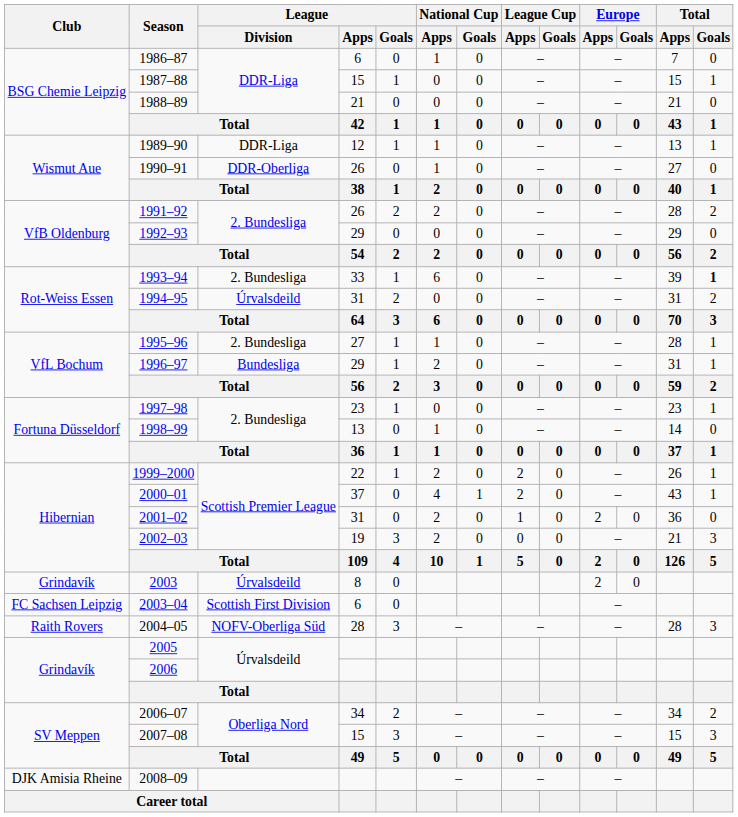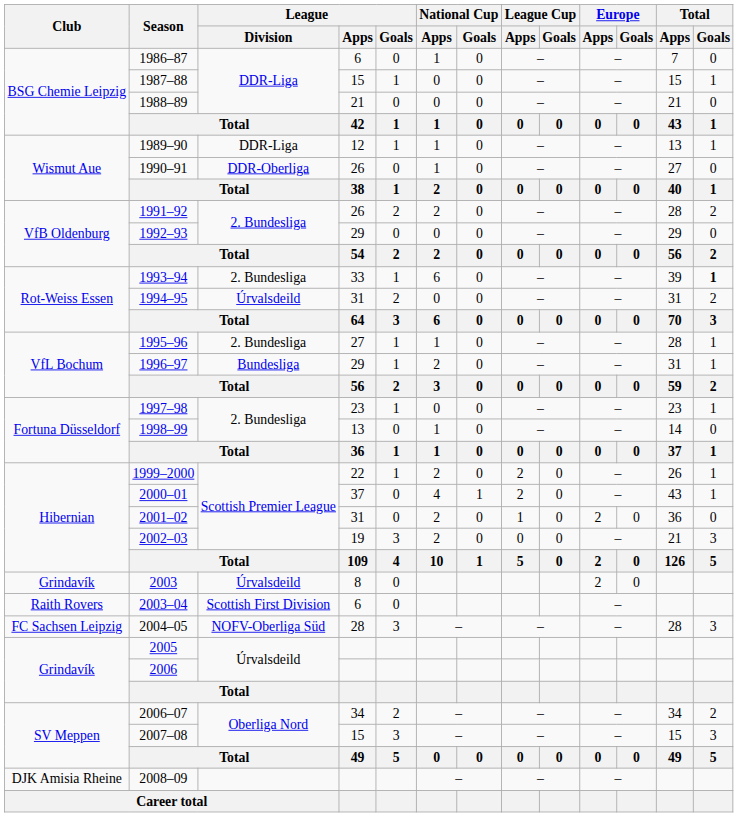2003–04 | Club: FC Sachsen Leipzig -> Raith Rovers
2004–05 | Club: Raith Rovers -> FC Sachsen Leipzig
